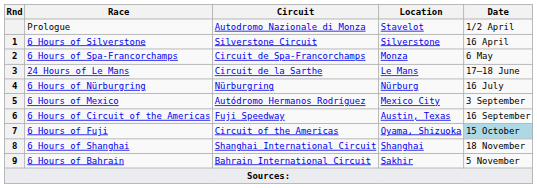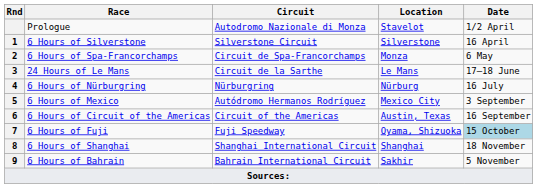6 Hours of Circuit of the Americas | Circuit: Fuji Speedway -> Circuit of the Americas
6 Hours of Fuji | Circuit: Circuit of the Americas -> Fuji Speedway
